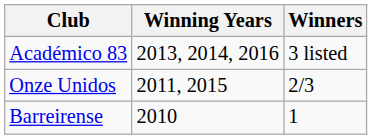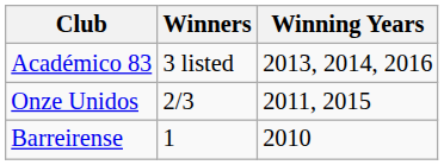columns swapped: Winners <-> Winning Years
